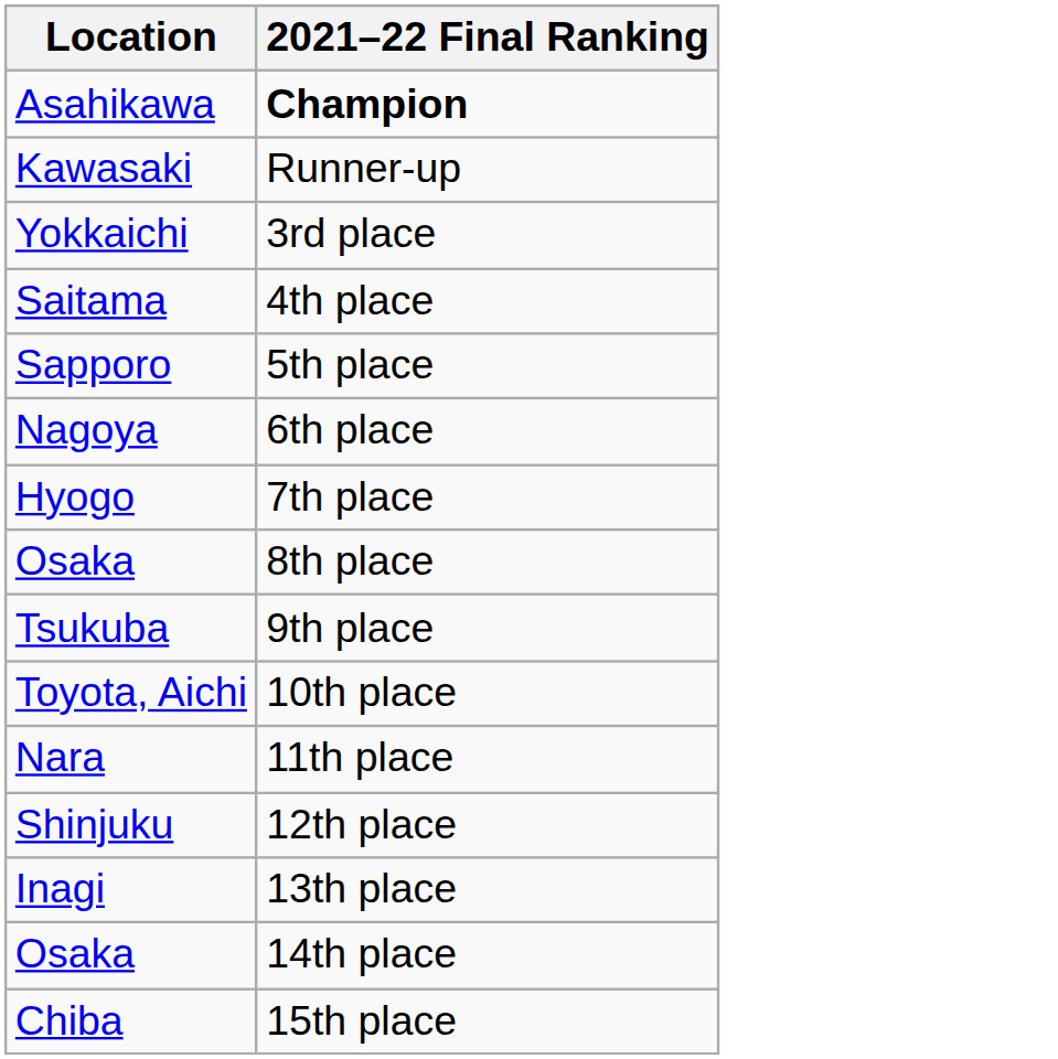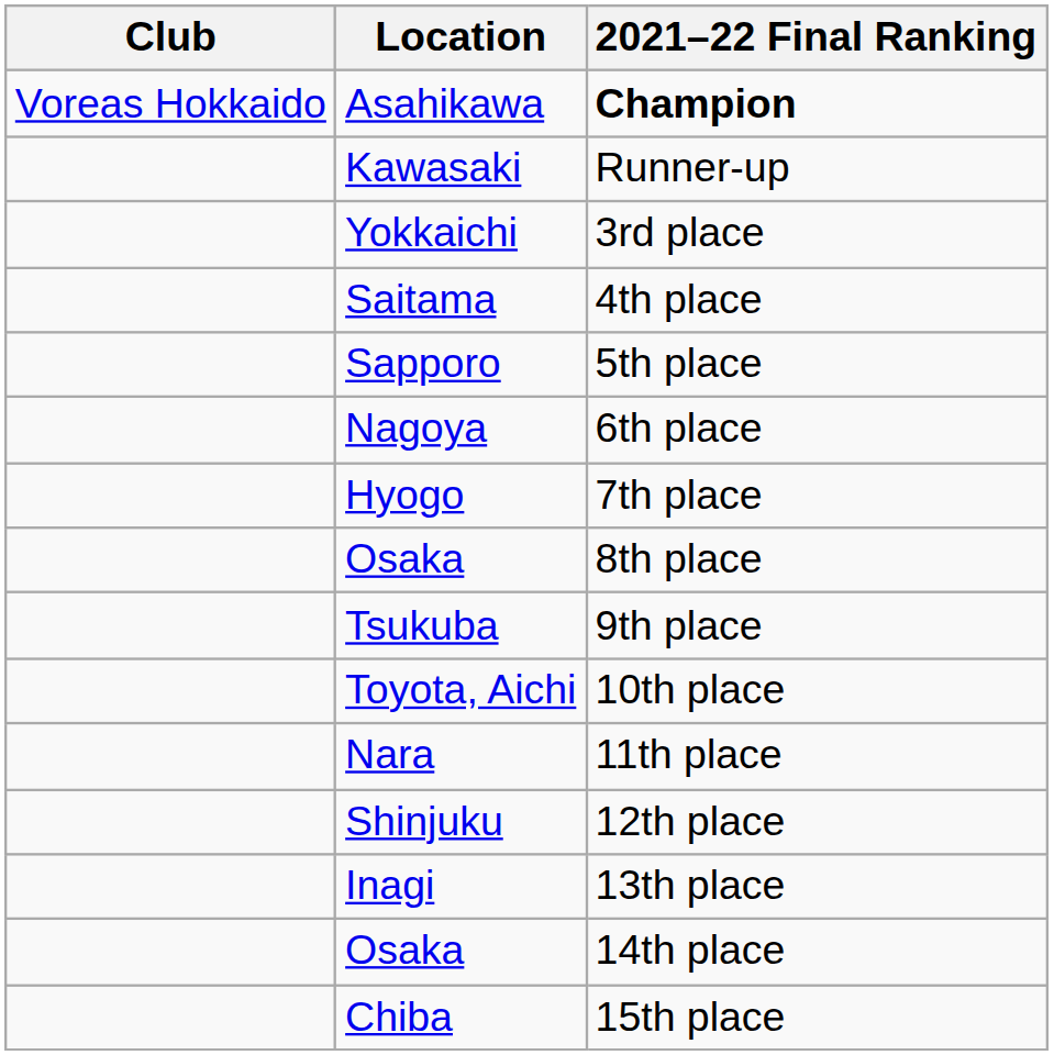+ column: Club | Voreas Hokkaido
